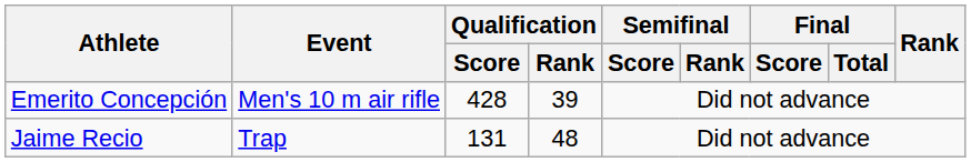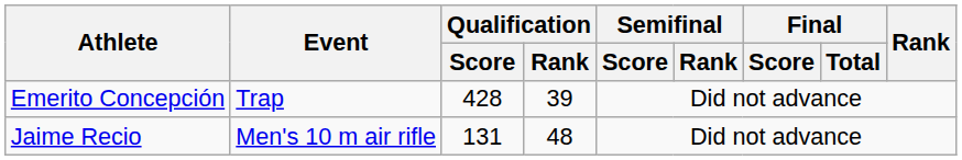Emerito Concepción | Event: Men's 10 m air rifle -> Trap
Jaime Recio | Event: Trap -> Men's 10 m air rifle
